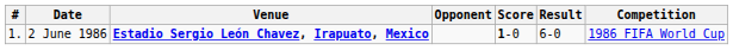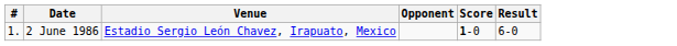- column: Competition | 1986 FIFA World Cup
2 June 1986 | Venue: bold -> normal
